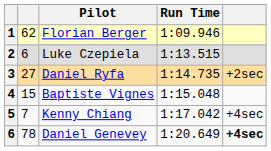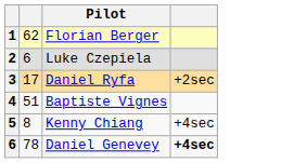- column: Run Time | 1:09.946 | 1:13.515 | 1:14.735 | 1:15.048 | 1:17.042 | 1:20.649
Daniel Ryfa | column 2: 27 -> 17
Baptiste Vignes | column 2: 15 -> 51
Kenny Chiang | column 2: 7 -> 8
